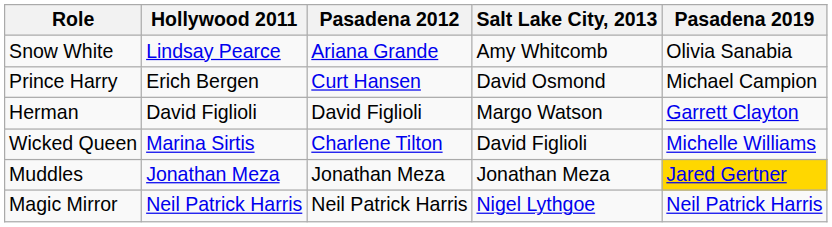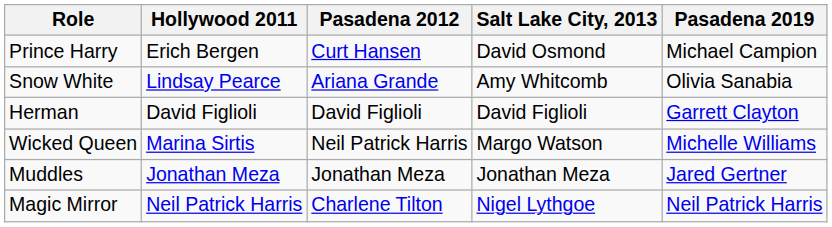rows swapped: Prince Harry <-> Snow White
Herman | Salt Lake City, 2013: Margo Watson -> David Figlioli
Wicked Queen | Pasadena 2012: Charlene Tilton -> Neil Patrick Harris
Wicked Queen | Salt Lake City, 2013: David Figlioli -> Margo Watson
Muddles | Pasadena 2019: gold background -> no background
Magic Mirror | Pasadena 2012: Neil Patrick Harris -> Charlene Tilton
